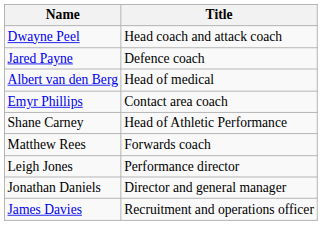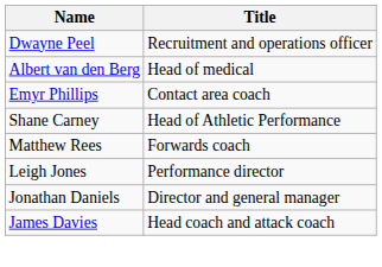Dwayne Peel | Title: Head coach and attack coach -> Recruitment and operations officer
- row: Jared Payne | Defence coach
James Davies | Title: Recruitment and operations officer -> Head coach and attack coach
